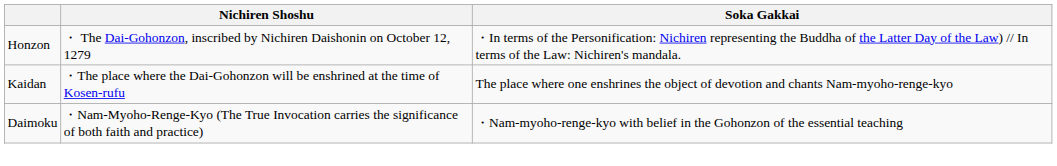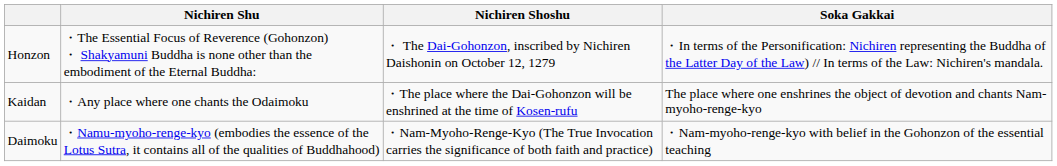+ column: Nichiren Shu | ・The Essential Focus of Reverence (Gohonzon) ・ Shakyamuni Buddha is none other than the embodiment of the Eternal Buddha: | ・Any place where one chants the Odaimoku | ・Namu-myoho-renge-kyo (embodies the essence of the Lotus Sutra, it contains all of the qualities of Buddhahood)
